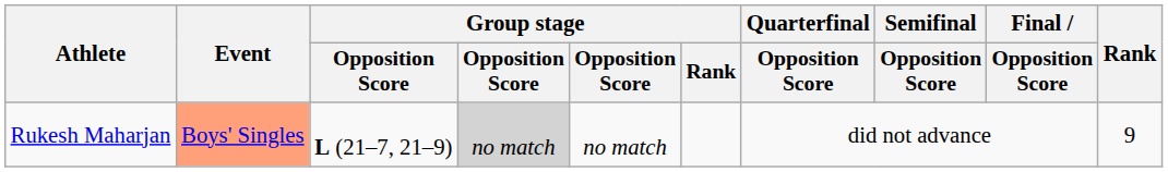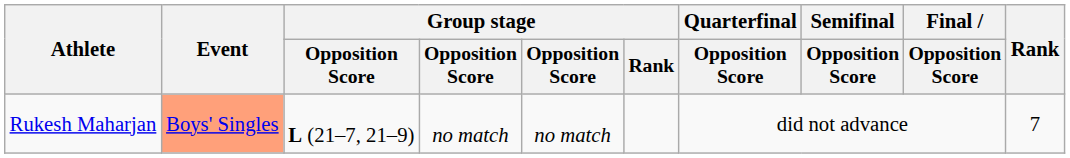Rukesh Maharjan | column 4: lightgrey background -> no background
Rukesh Maharjan | Rank: 9 -> 7
